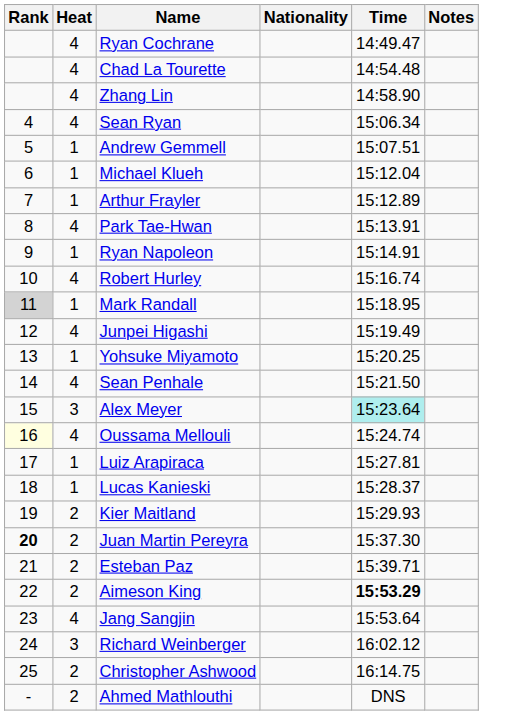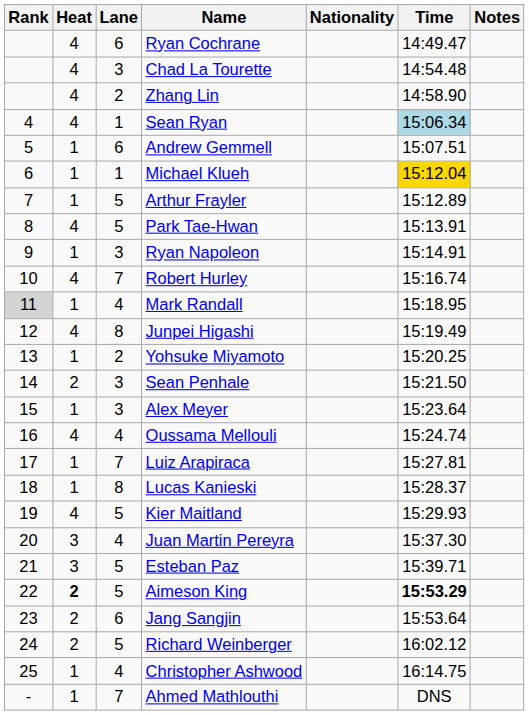+ column: Lane | 6 | 3 | 2 | 1 | 6 | 1 | 5 | 5 | 3 | 7 | 4 | 8 | 2 | 3 | 3 | 4 | 7 | 8 | 5 | 4 | 5 | 5 | 6 | 5 | 4 | 7
Sean Ryan | Time: no background -> lightblue background
Michael Klueh | Time: no background -> gold background
Sean Penhale | Heat: 4 -> 2
Alex Meyer | Heat: 3 -> 1
Alex Meyer | Time: paleturquoise background -> no background
Oussama Mellouli | Rank: lightyellow background -> no background
Kier Maitland | Heat: 2 -> 4
Juan Martin Pereyra | Rank: bold -> normal
Juan Martin Pereyra | Heat: 2 -> 3
Esteban Paz | Heat: 2 -> 3
Aimeson King | Heat: normal -> bold
Jang Sangjin | Heat: 4 -> 2
Richard Weinberger | Heat: 3 -> 2
Christopher Ashwood | Heat: 2 -> 1
Ahmed Mathlouthi | Heat: 2 -> 1
